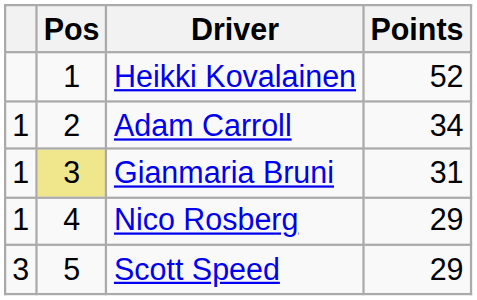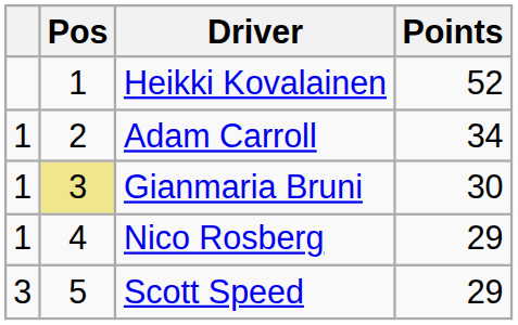Gianmaria Bruni | Points: 31 -> 30
